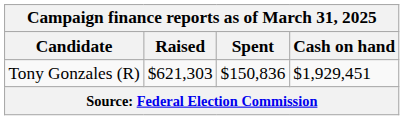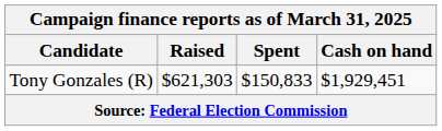Tony Gonzales (R) | Spent: $150,836 -> $150,833
